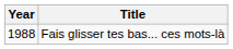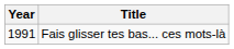Fais glisser tes bas... ces mots-là | Year: 1988 -> 1991
